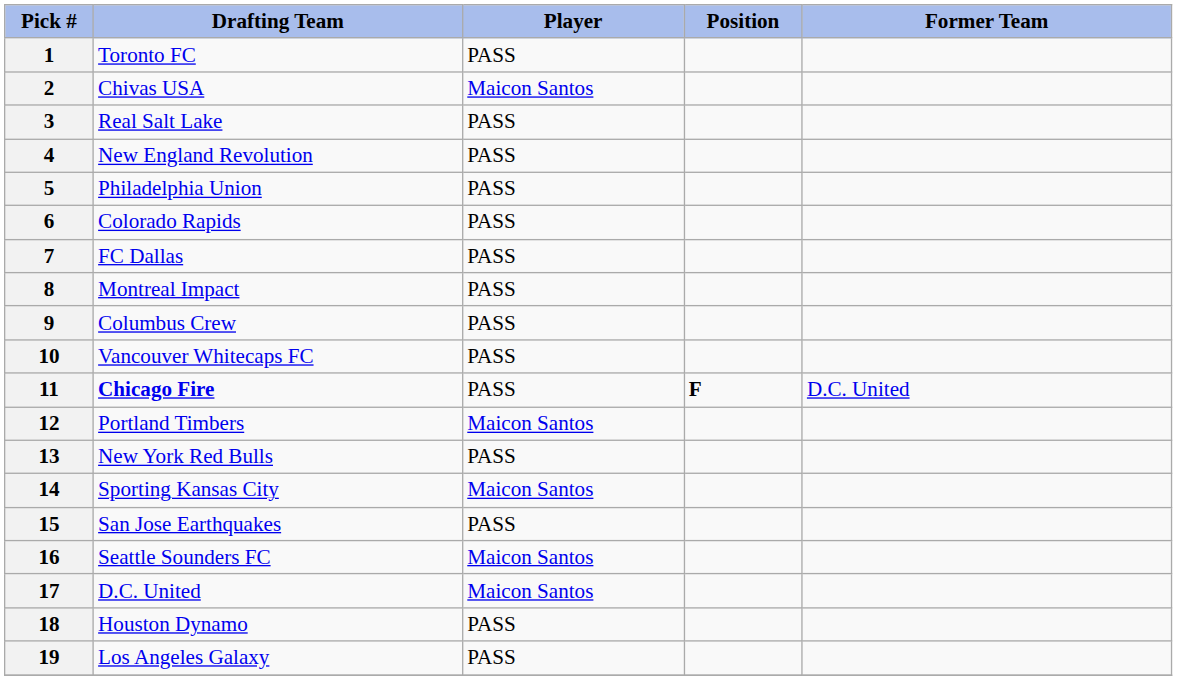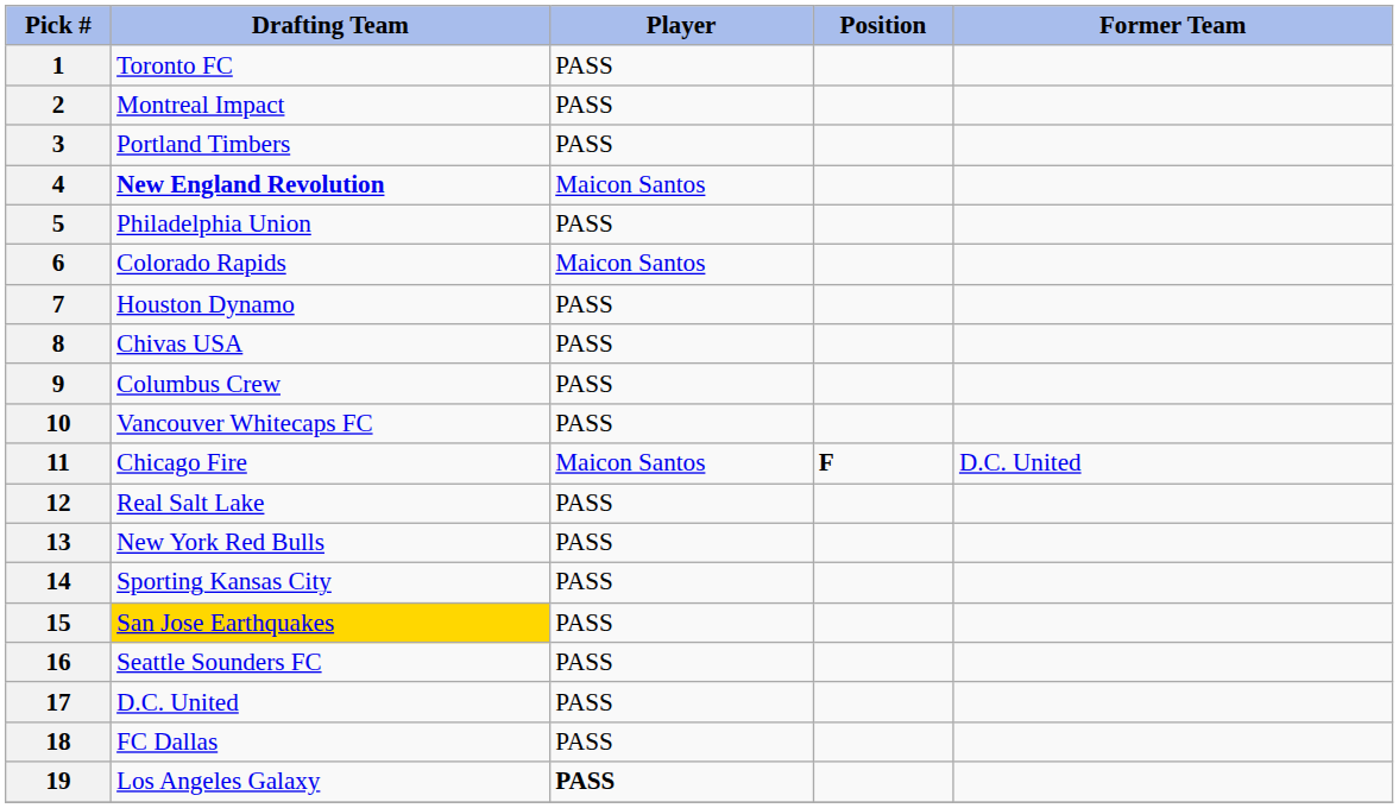2 | Drafting Team: Chivas USA -> Montreal Impact
2 | Player: Maicon Santos -> PASS
3 | Drafting Team: Real Salt Lake -> Portland Timbers
4 | Drafting Team: normal -> bold
4 | Player: PASS -> Maicon Santos
6 | Player: PASS -> Maicon Santos
7 | Drafting Team: FC Dallas -> Houston Dynamo
8 | Drafting Team: Montreal Impact -> Chivas USA
11 | Drafting Team: bold -> normal
11 | Player: PASS -> Maicon Santos
12 | Drafting Team: Portland Timbers -> Real Salt Lake
12 | Player: Maicon Santos -> PASS
14 | Player: Maicon Santos -> PASS
15 | Drafting Team: no background -> gold background
16 | Player: Maicon Santos -> PASS
17 | Player: Maicon Santos -> PASS
18 | Drafting Team: Houston Dynamo -> FC Dallas
19 | Player: normal -> bold
